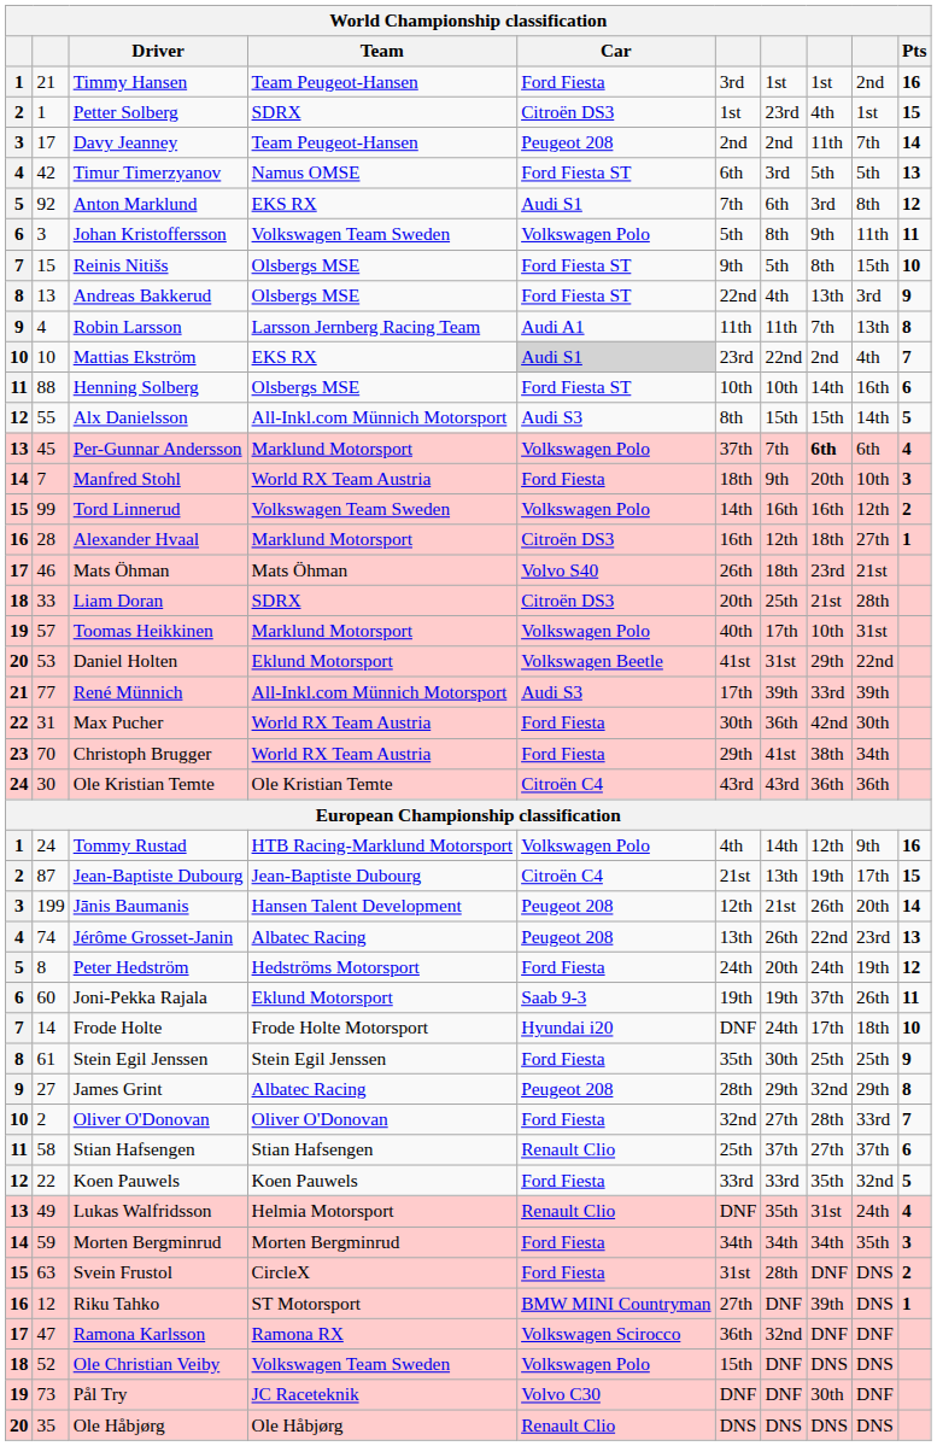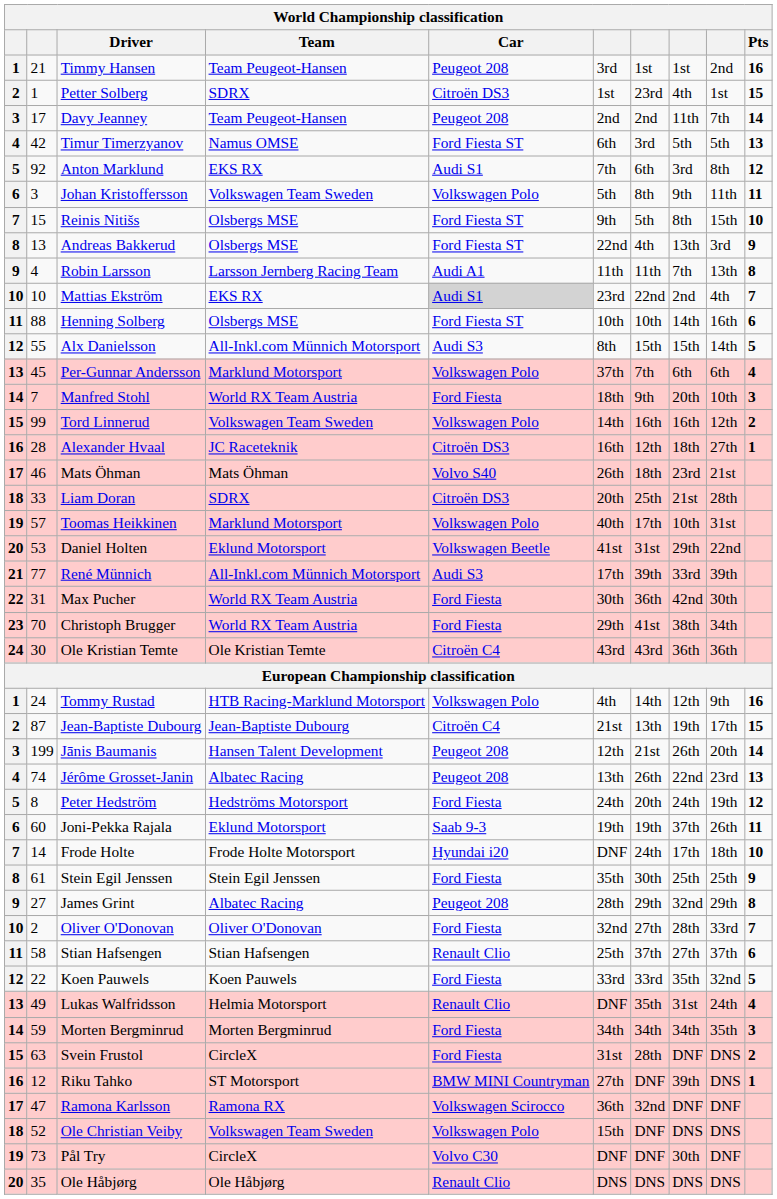Timmy Hansen | Car: Ford Fiesta -> Peugeot 208
Per-Gunnar Andersson | column 8: bold -> normal
Alexander Hvaal | Team: Marklund Motorsport -> JC Raceteknik
Pål Try | Team: JC Raceteknik -> CircleX
